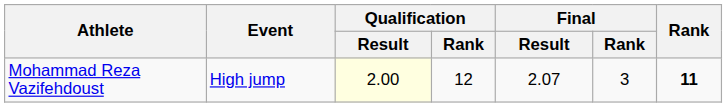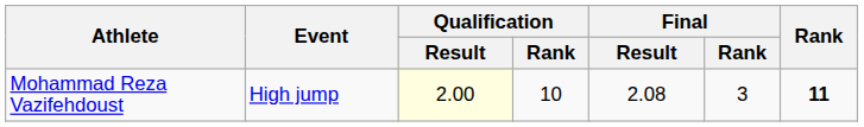Mohammad Reza Vazifehdoust | Qualification / Rank: 12 -> 10
Mohammad Reza Vazifehdoust | Final / Result: 2.07 -> 2.08
